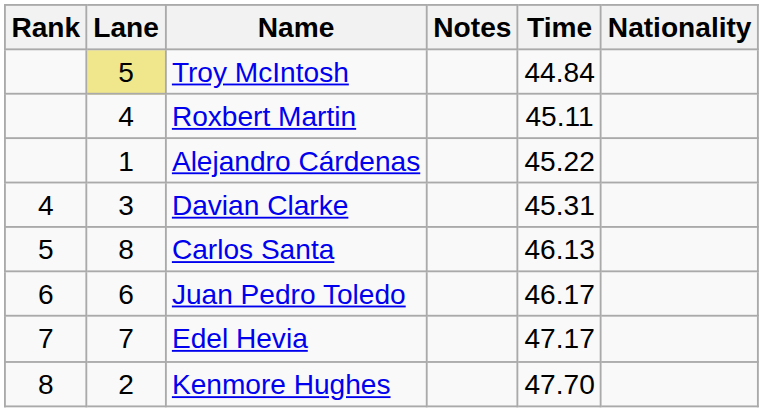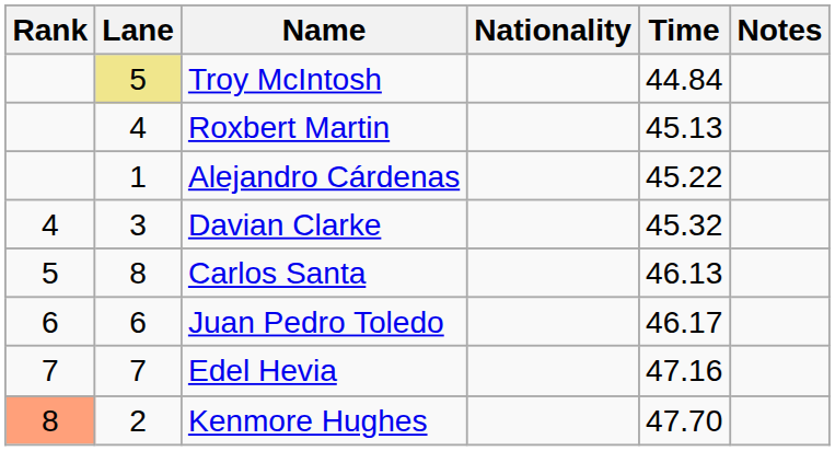columns swapped: Nationality <-> Notes
Roxbert Martin | Time: 45.11 -> 45.13
Davian Clarke | Time: 45.31 -> 45.32
Edel Hevia | Time: 47.17 -> 47.16
Kenmore Hughes | Rank: no background -> lightsalmon background
